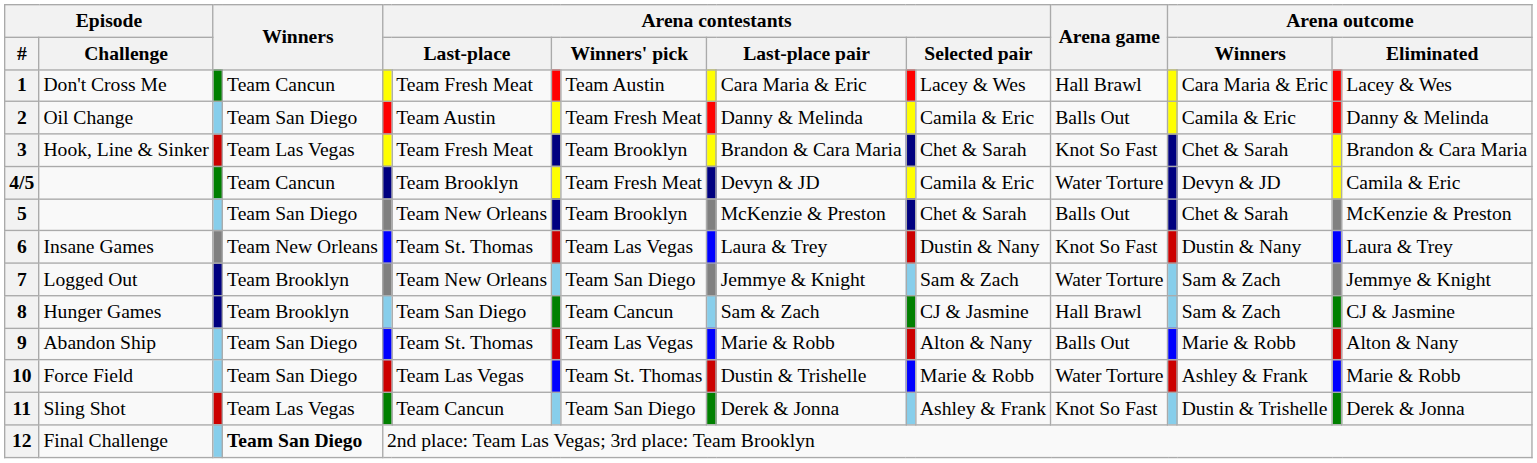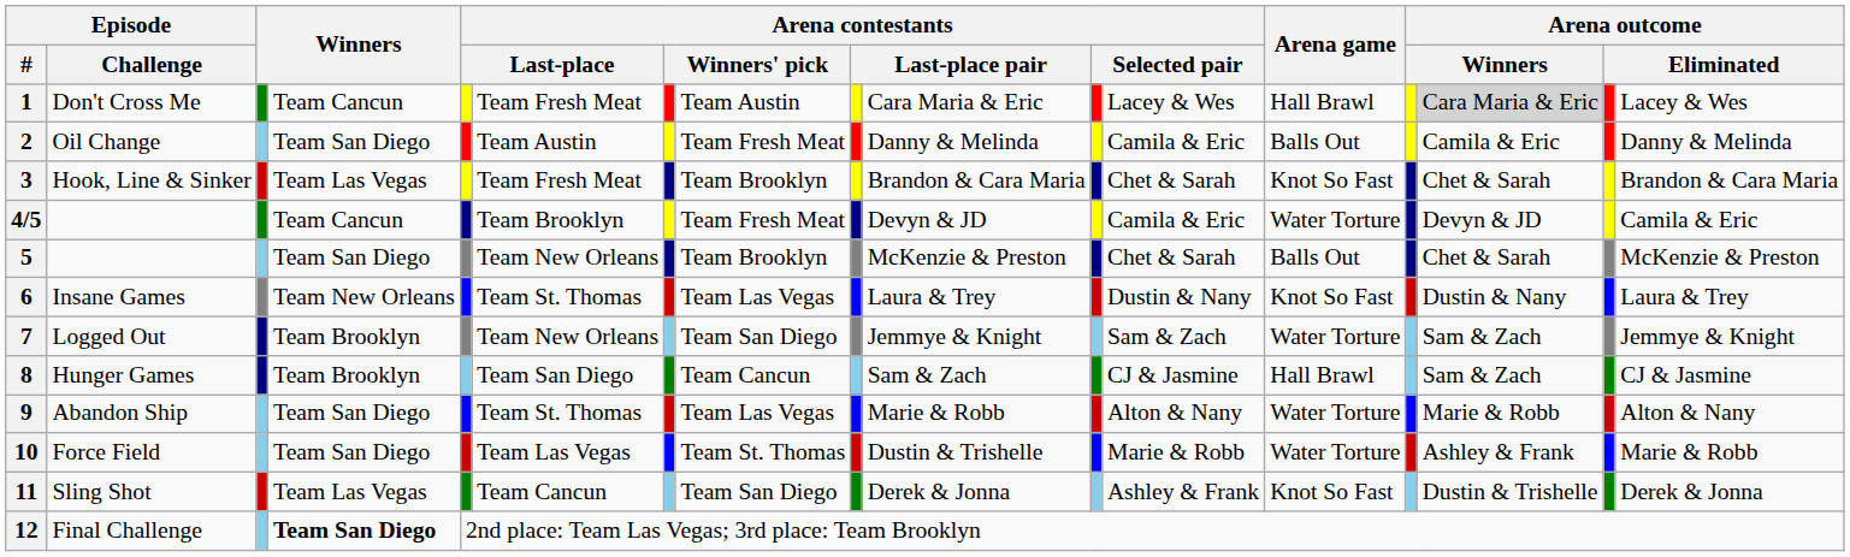1 | column 15: no background -> lightgrey background
9 | Arena game: Balls Out -> Water Torture
